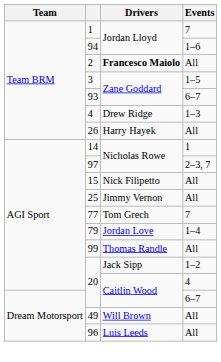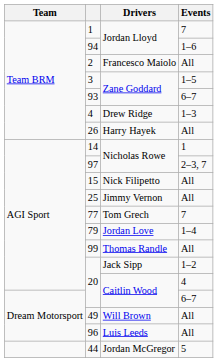2 | Drivers: bold -> normal
+ row: 44 | Jordan McGregor | 5
